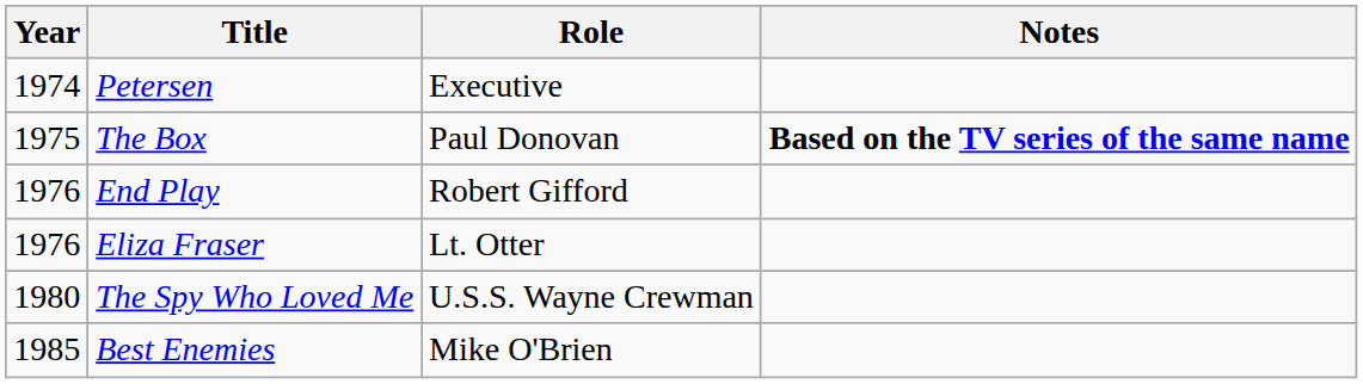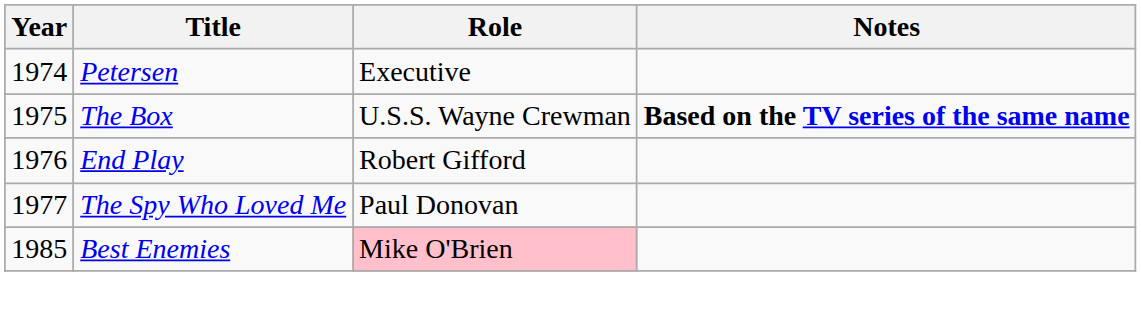The Box | Role: Paul Donovan -> U.S.S. Wayne Crewman
- row: 1976 | Eliza Fraser | Lt. Otter
The Spy Who Loved Me | Year: 1980 -> 1977
The Spy Who Loved Me | Role: U.S.S. Wayne Crewman -> Paul Donovan
Best Enemies | Role: no background -> pink background
